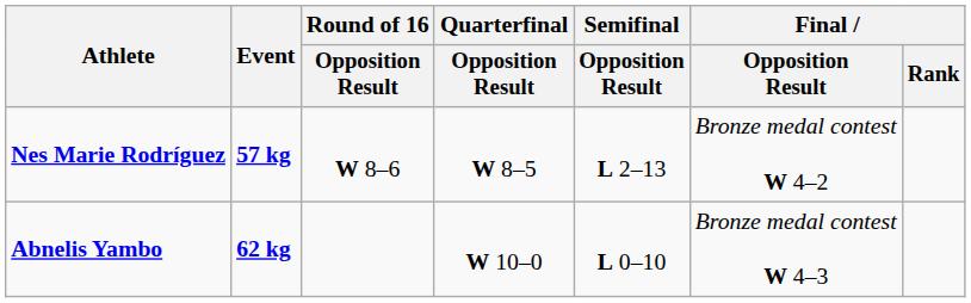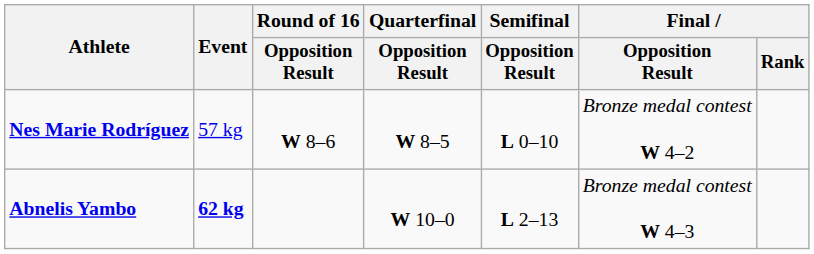Nes Marie Rodríguez | Event: bold -> normal
Nes Marie Rodríguez | Semifinal / Opposition Result: L 2–13 -> L 0–10
Abnelis Yambo | Semifinal / Opposition Result: L 0–10 -> L 2–13
